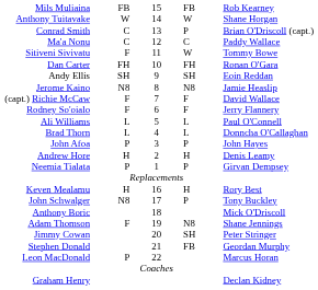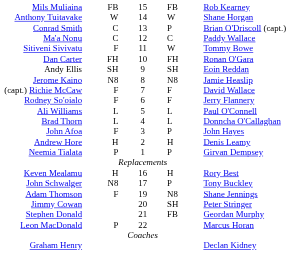John Afoa | column 2: P -> F
- row: Anthony Boric | 18 | Mick O'Driscoll
